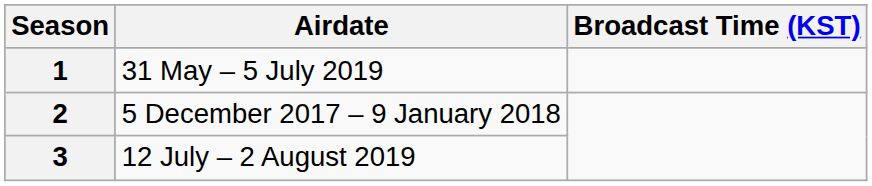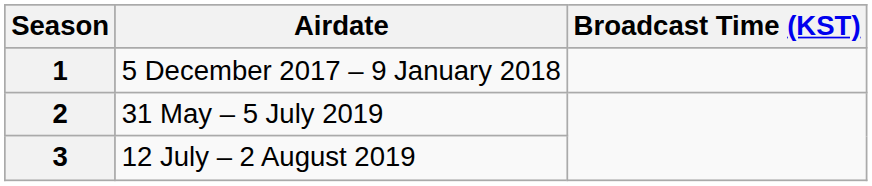1 | Airdate: 31 May – 5 July 2019 -> 5 December 2017 – 9 January 2018
2 | Airdate: 5 December 2017 – 9 January 2018 -> 31 May – 5 July 2019
